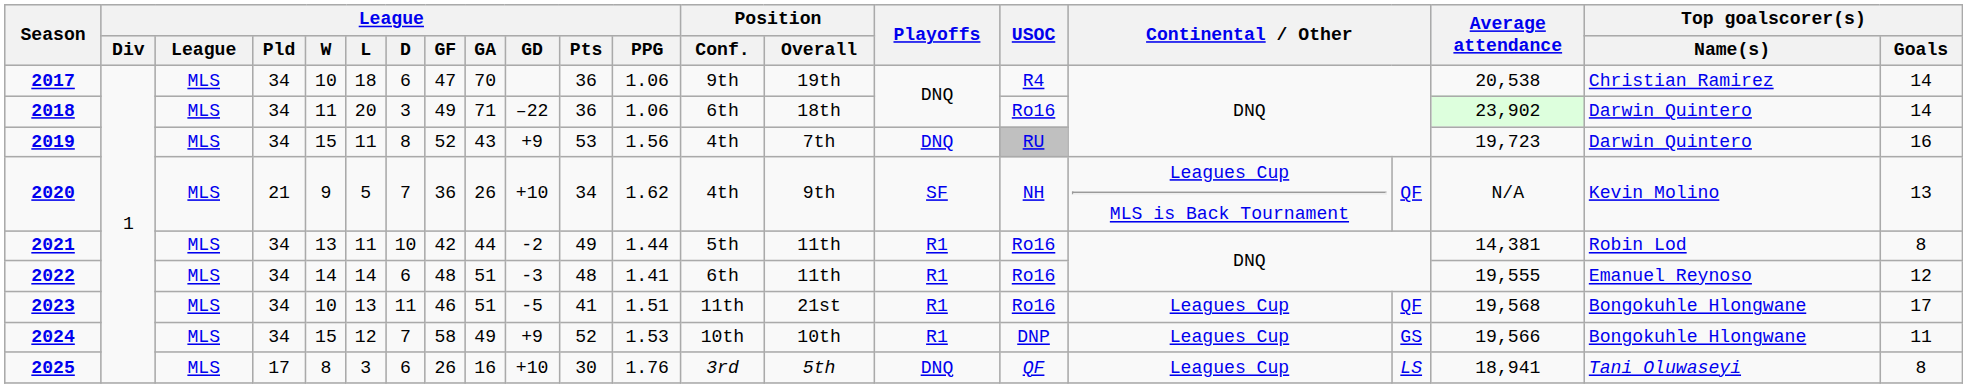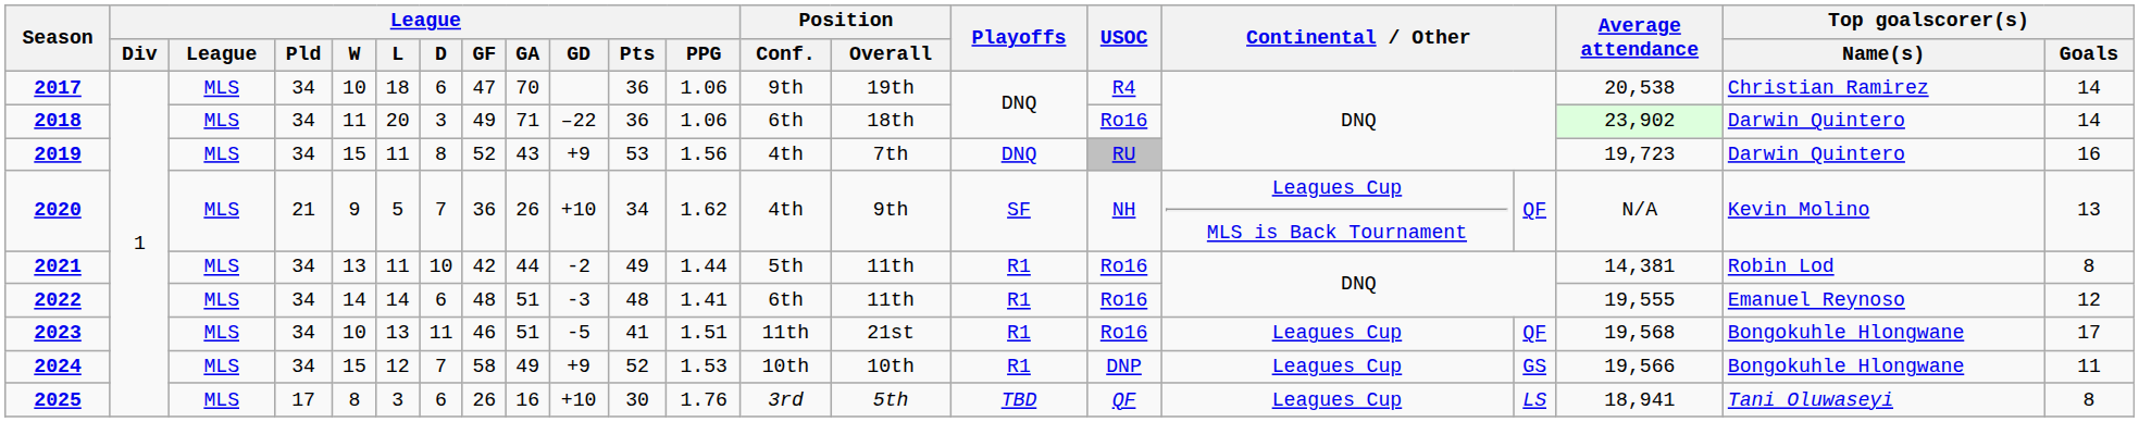2025 | Playoffs: DNQ -> TBD
